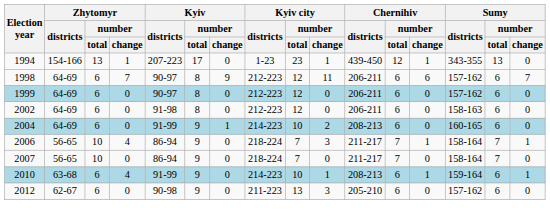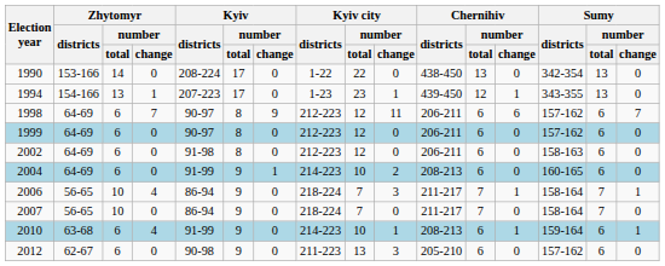+ row: 1990 | 153-166 | 14 | 0 | 208-224 | 17 | 0 | 1-22 | 22 | 0 | 438-450 | 13 | 0 | 342-354 | 13 | 0
